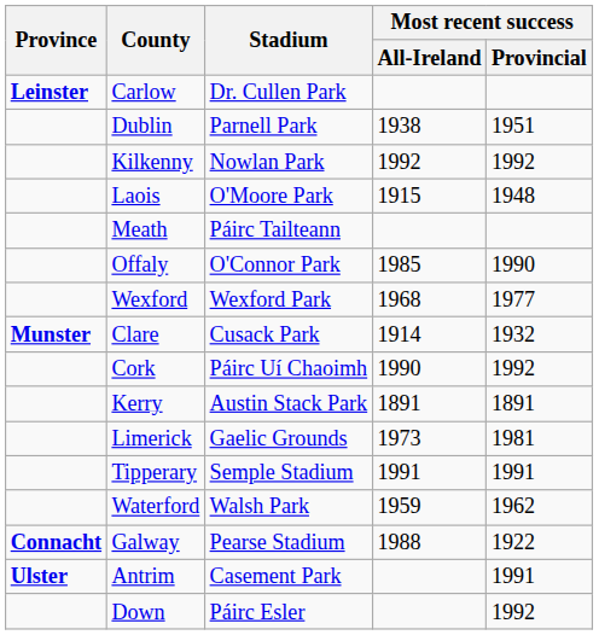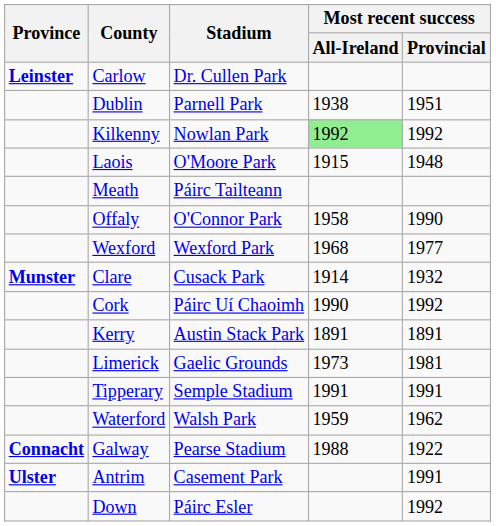Kilkenny | Most recent success / All-Ireland: no background -> lightgreen background
Offaly | Most recent success / All-Ireland: 1985 -> 1958
